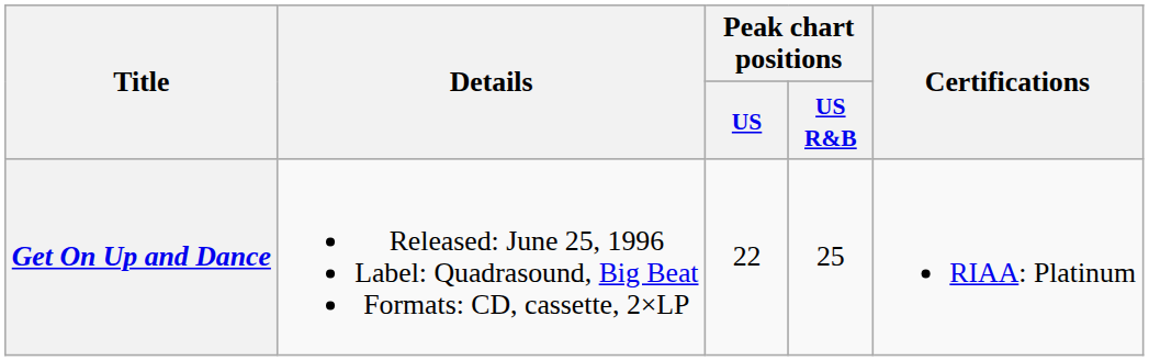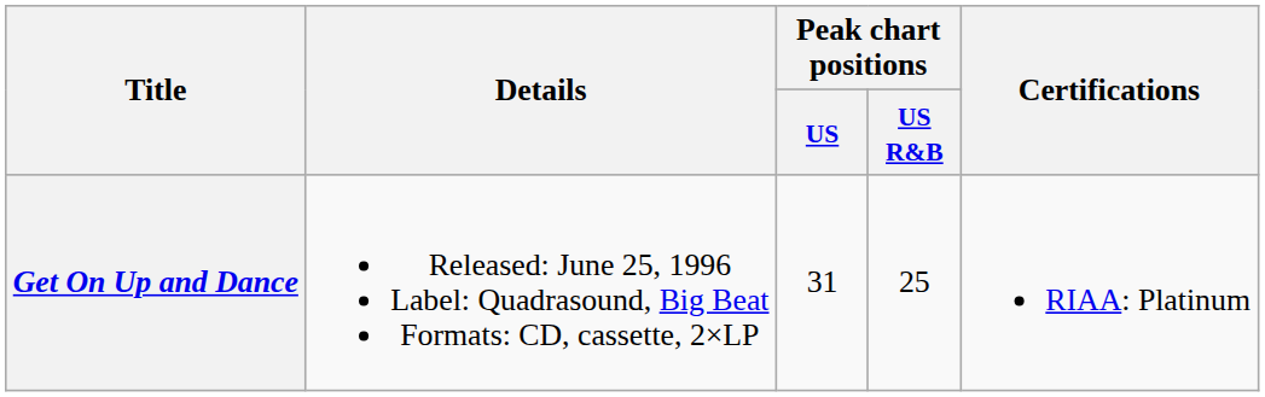Get On Up and Dance | Peak chart positions / US: 22 -> 31
